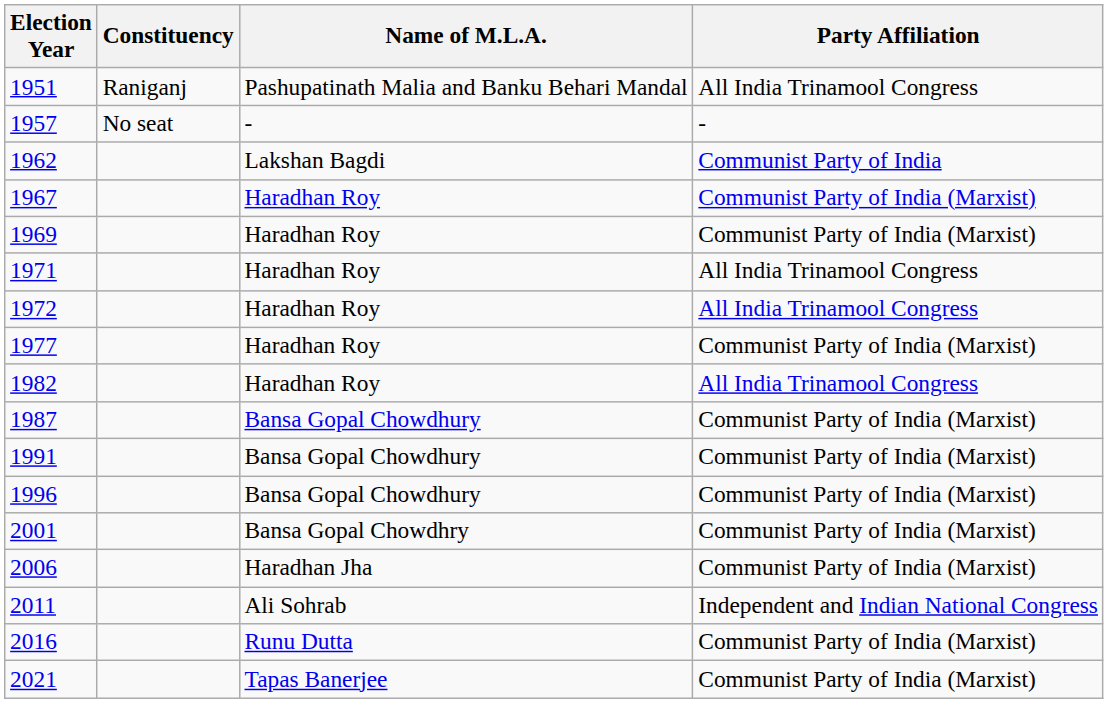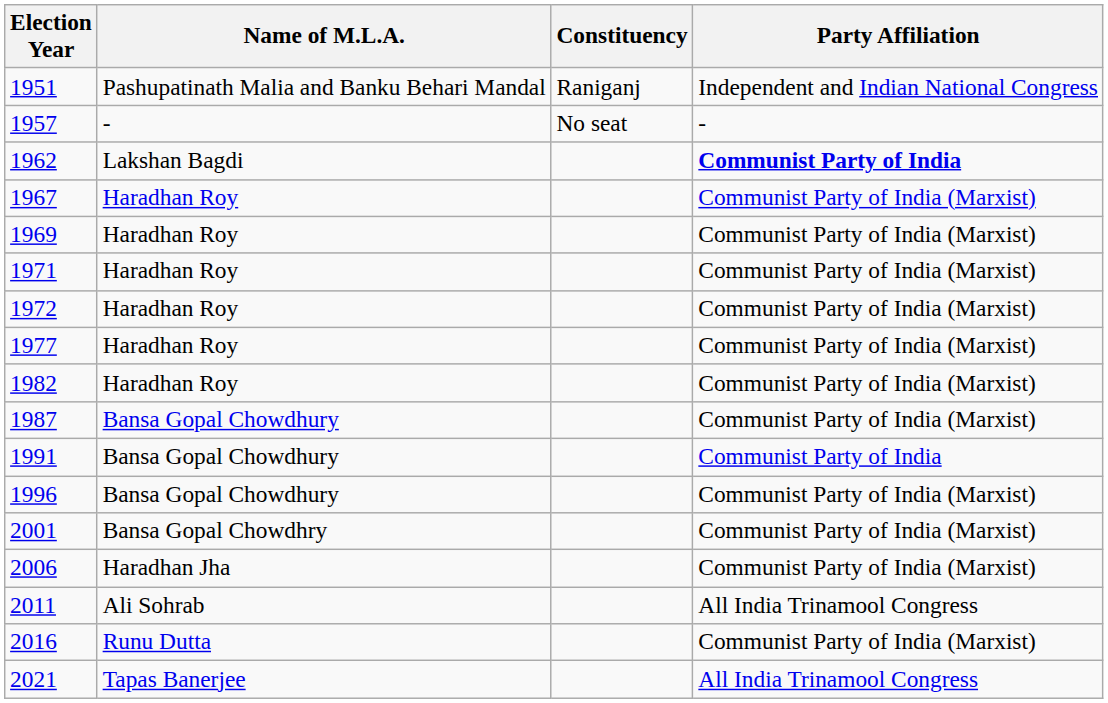columns swapped: Constituency <-> Name of M.L.A.
1951 | Party Affiliation: All India Trinamool Congress -> Independent and Indian National Congress
1962 | Party Affiliation: normal -> bold
1971 | Party Affiliation: All India Trinamool Congress -> Communist Party of India (Marxist)
1972 | Party Affiliation: All India Trinamool Congress -> Communist Party of India (Marxist)
1982 | Party Affiliation: All India Trinamool Congress -> Communist Party of India (Marxist)
1991 | Party Affiliation: Communist Party of India (Marxist) -> Communist Party of India
2011 | Party Affiliation: Independent and Indian National Congress -> All India Trinamool Congress
2021 | Party Affiliation: Communist Party of India (Marxist) -> All India Trinamool Congress
